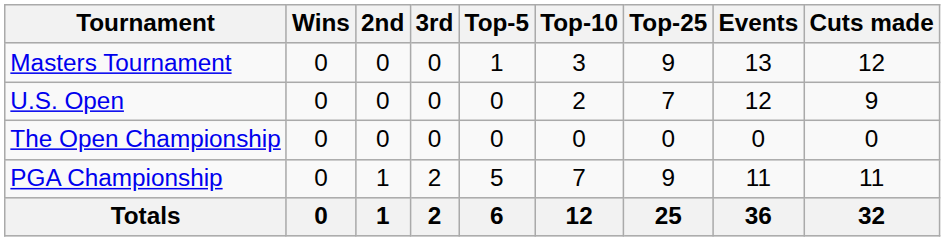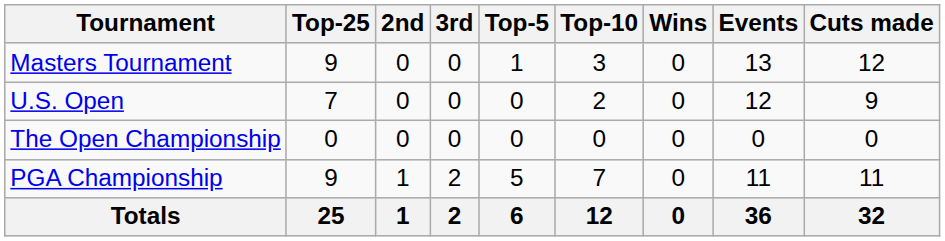columns swapped: Wins <-> Top-25
